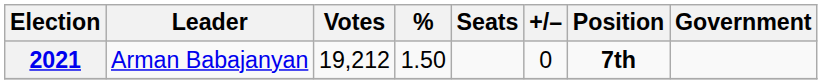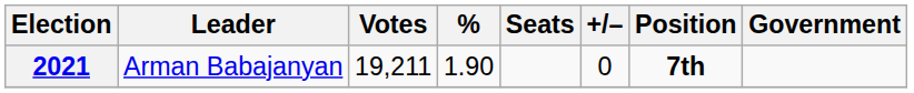2021 | Votes: 19,212 -> 19,211
2021 | %: 1.50 -> 1.90
